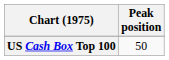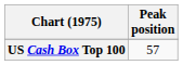US Cash Box Top 100 | Peak position: 50 -> 57
